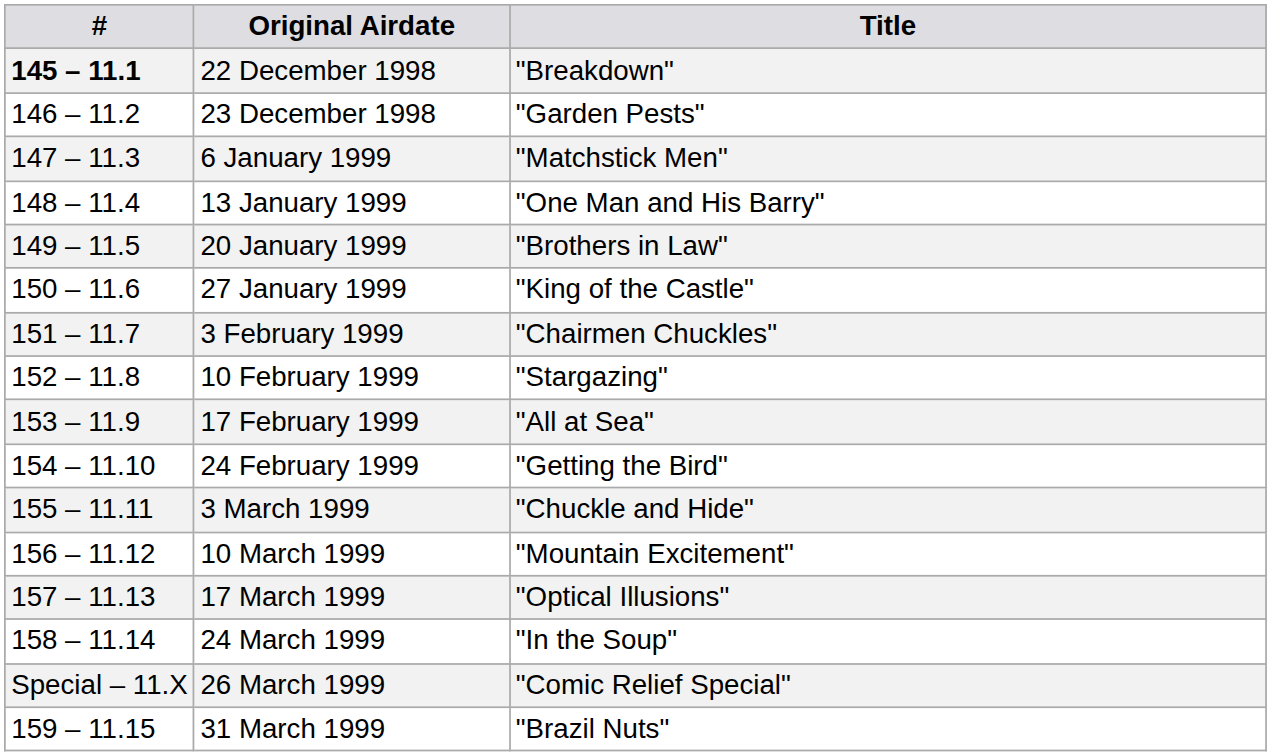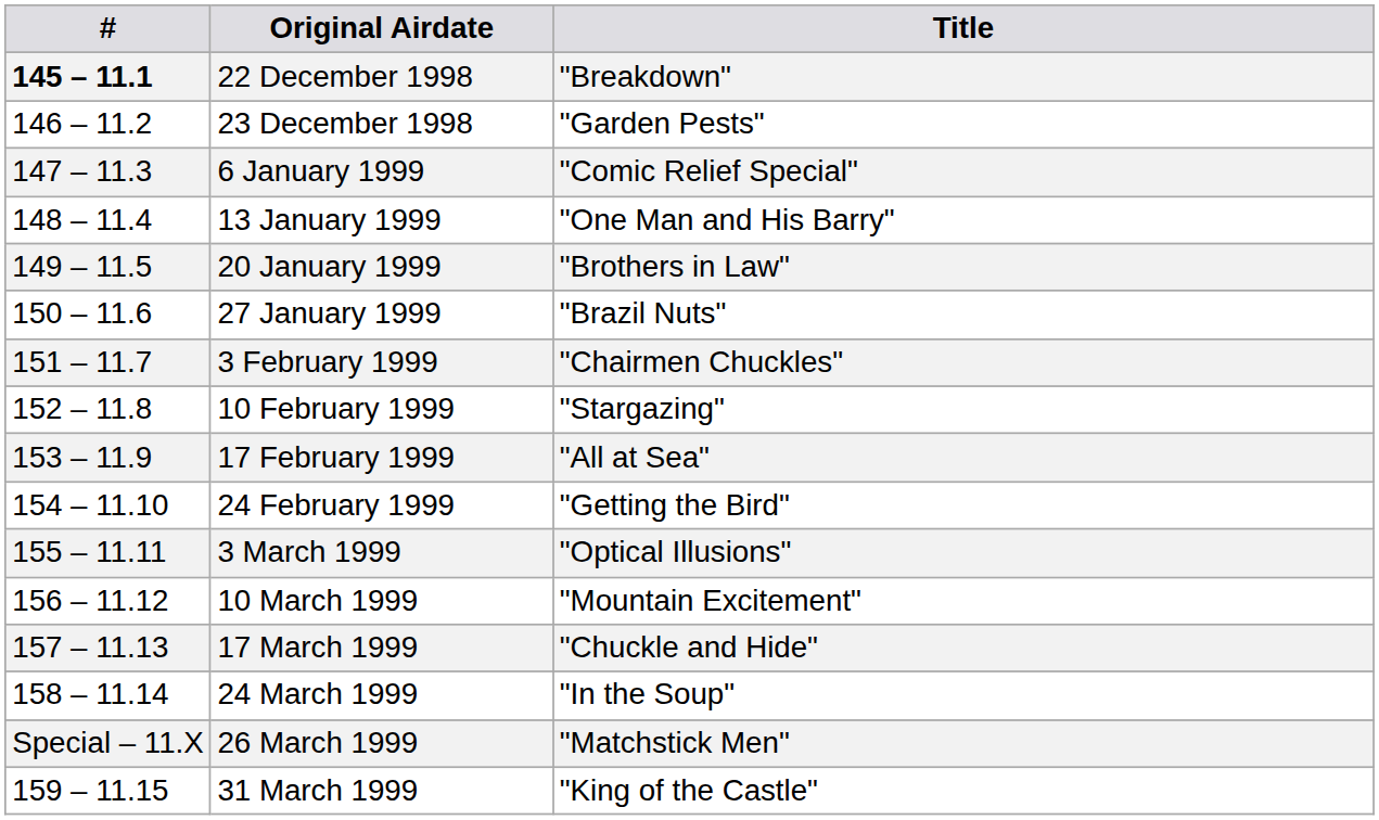6 January 1999 | Title: "Matchstick Men" -> "Comic Relief Special"
27 January 1999 | Title: "King of the Castle" -> "Brazil Nuts"
3 March 1999 | Title: "Chuckle and Hide" -> "Optical Illusions"
17 March 1999 | Title: "Optical Illusions" -> "Chuckle and Hide"
26 March 1999 | Title: "Comic Relief Special" -> "Matchstick Men"
31 March 1999 | Title: "Brazil Nuts" -> "King of the Castle"
